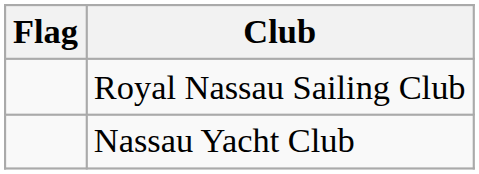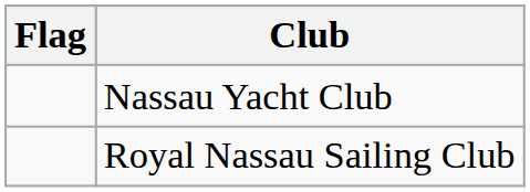rows swapped: Nassau Yacht Club <-> Royal Nassau Sailing Club
